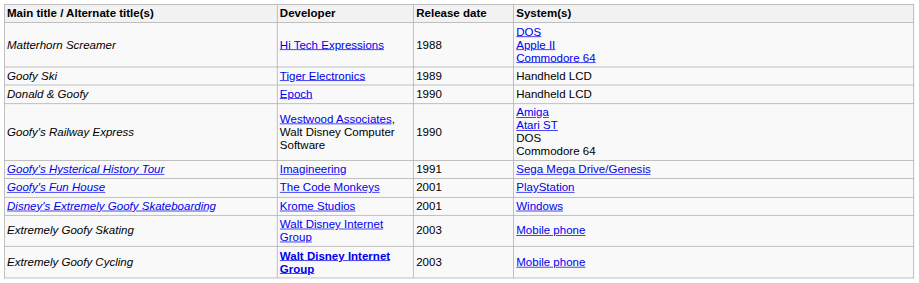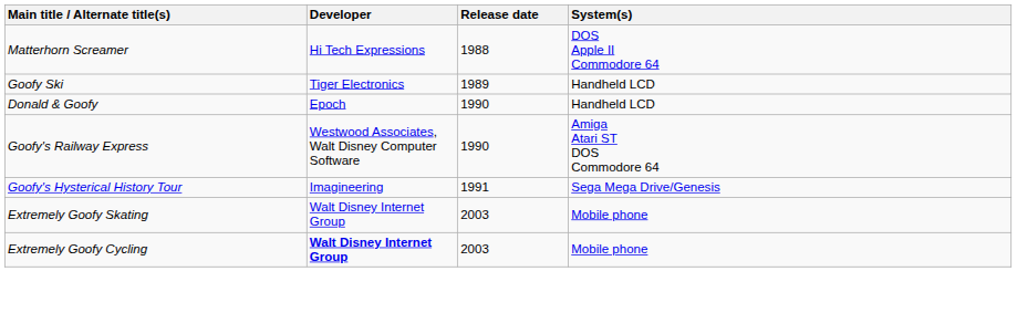- row: Goofy's Fun House | The Code Monkeys | 2001 | PlayStation
- row: Disney's Extremely Goofy Skateboarding | Krome Studios | 2001 | Windows
